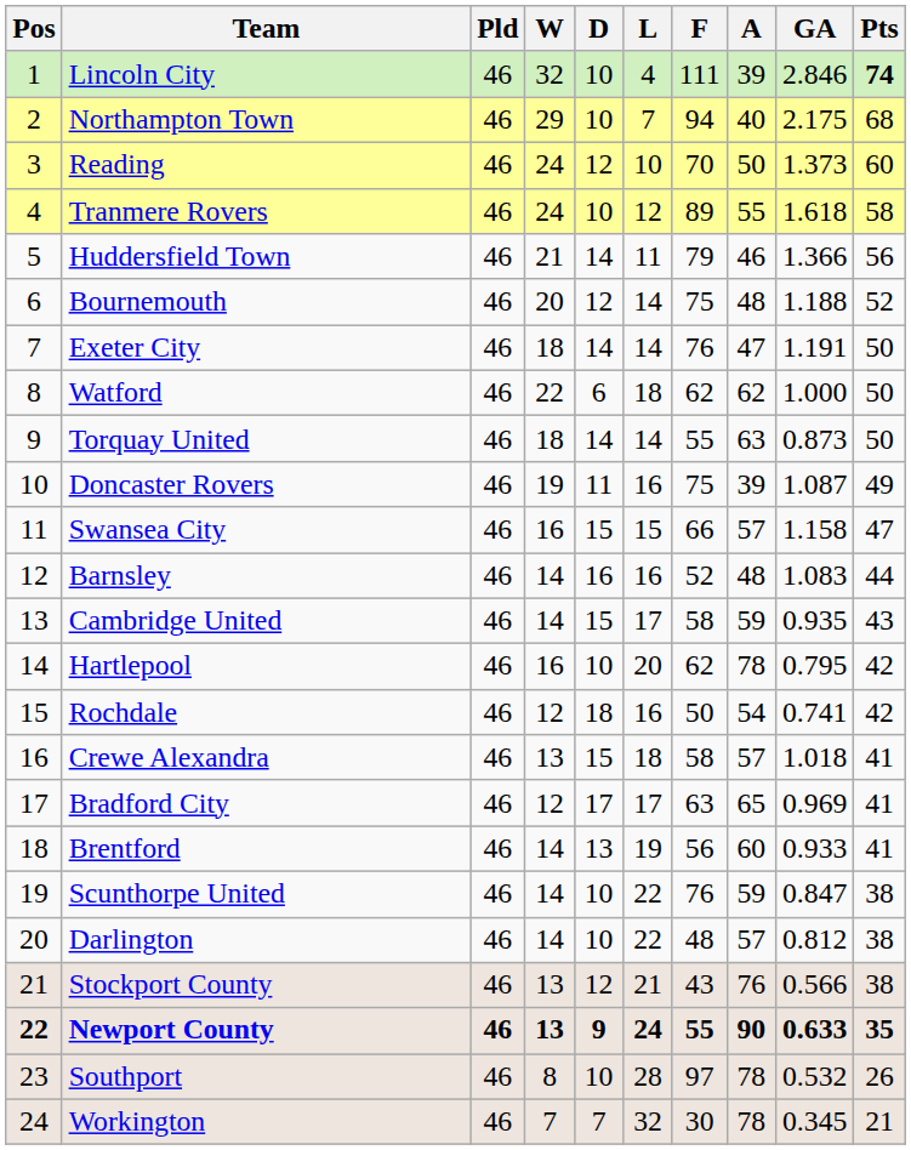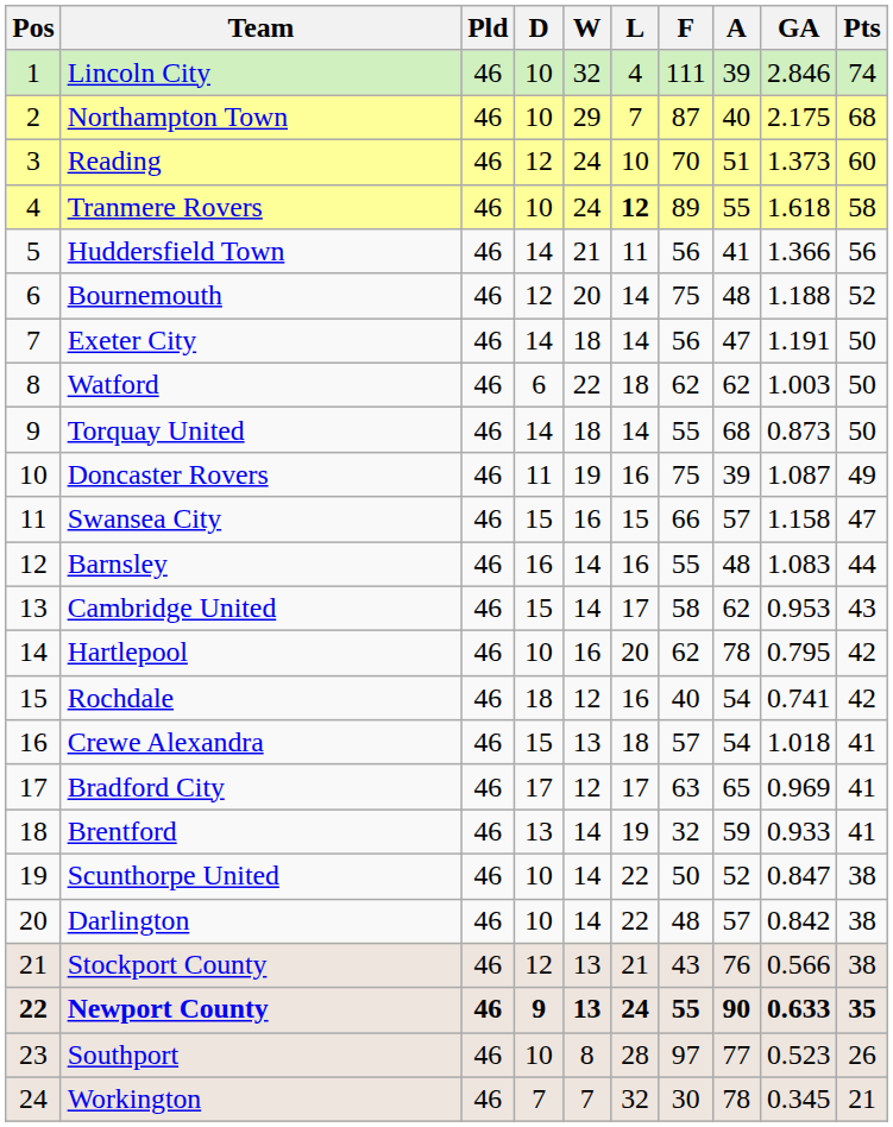columns swapped: W <-> D
Lincoln City | Pts: bold -> normal
Northampton Town | F: 94 -> 87
Reading | A: 50 -> 51
Tranmere Rovers | L: normal -> bold
Huddersfield Town | F: 79 -> 56
Huddersfield Town | A: 46 -> 41
Exeter City | F: 76 -> 56
Watford | GA: 1.000 -> 1.003
Torquay United | A: 63 -> 68
Barnsley | F: 52 -> 55
Cambridge United | A: 59 -> 62
Cambridge United | GA: 0.935 -> 0.953
Rochdale | F: 50 -> 40
Crewe Alexandra | F: 58 -> 57
Crewe Alexandra | A: 57 -> 54
Brentford | F: 56 -> 32
Brentford | A: 60 -> 59
Scunthorpe United | F: 76 -> 50
Scunthorpe United | A: 59 -> 52
Darlington | GA: 0.812 -> 0.842
Southport | A: 78 -> 77
Southport | GA: 0.532 -> 0.523
